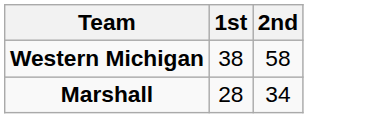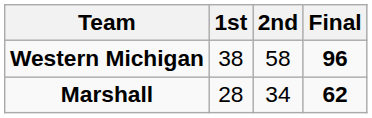+ column: Final | 96 | 62
